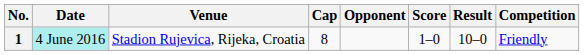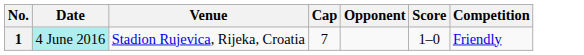- column: Result | 10–0
1 | Cap: 8 -> 7
